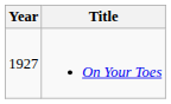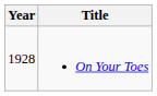On Your Toes | Year: 1927 -> 1928
